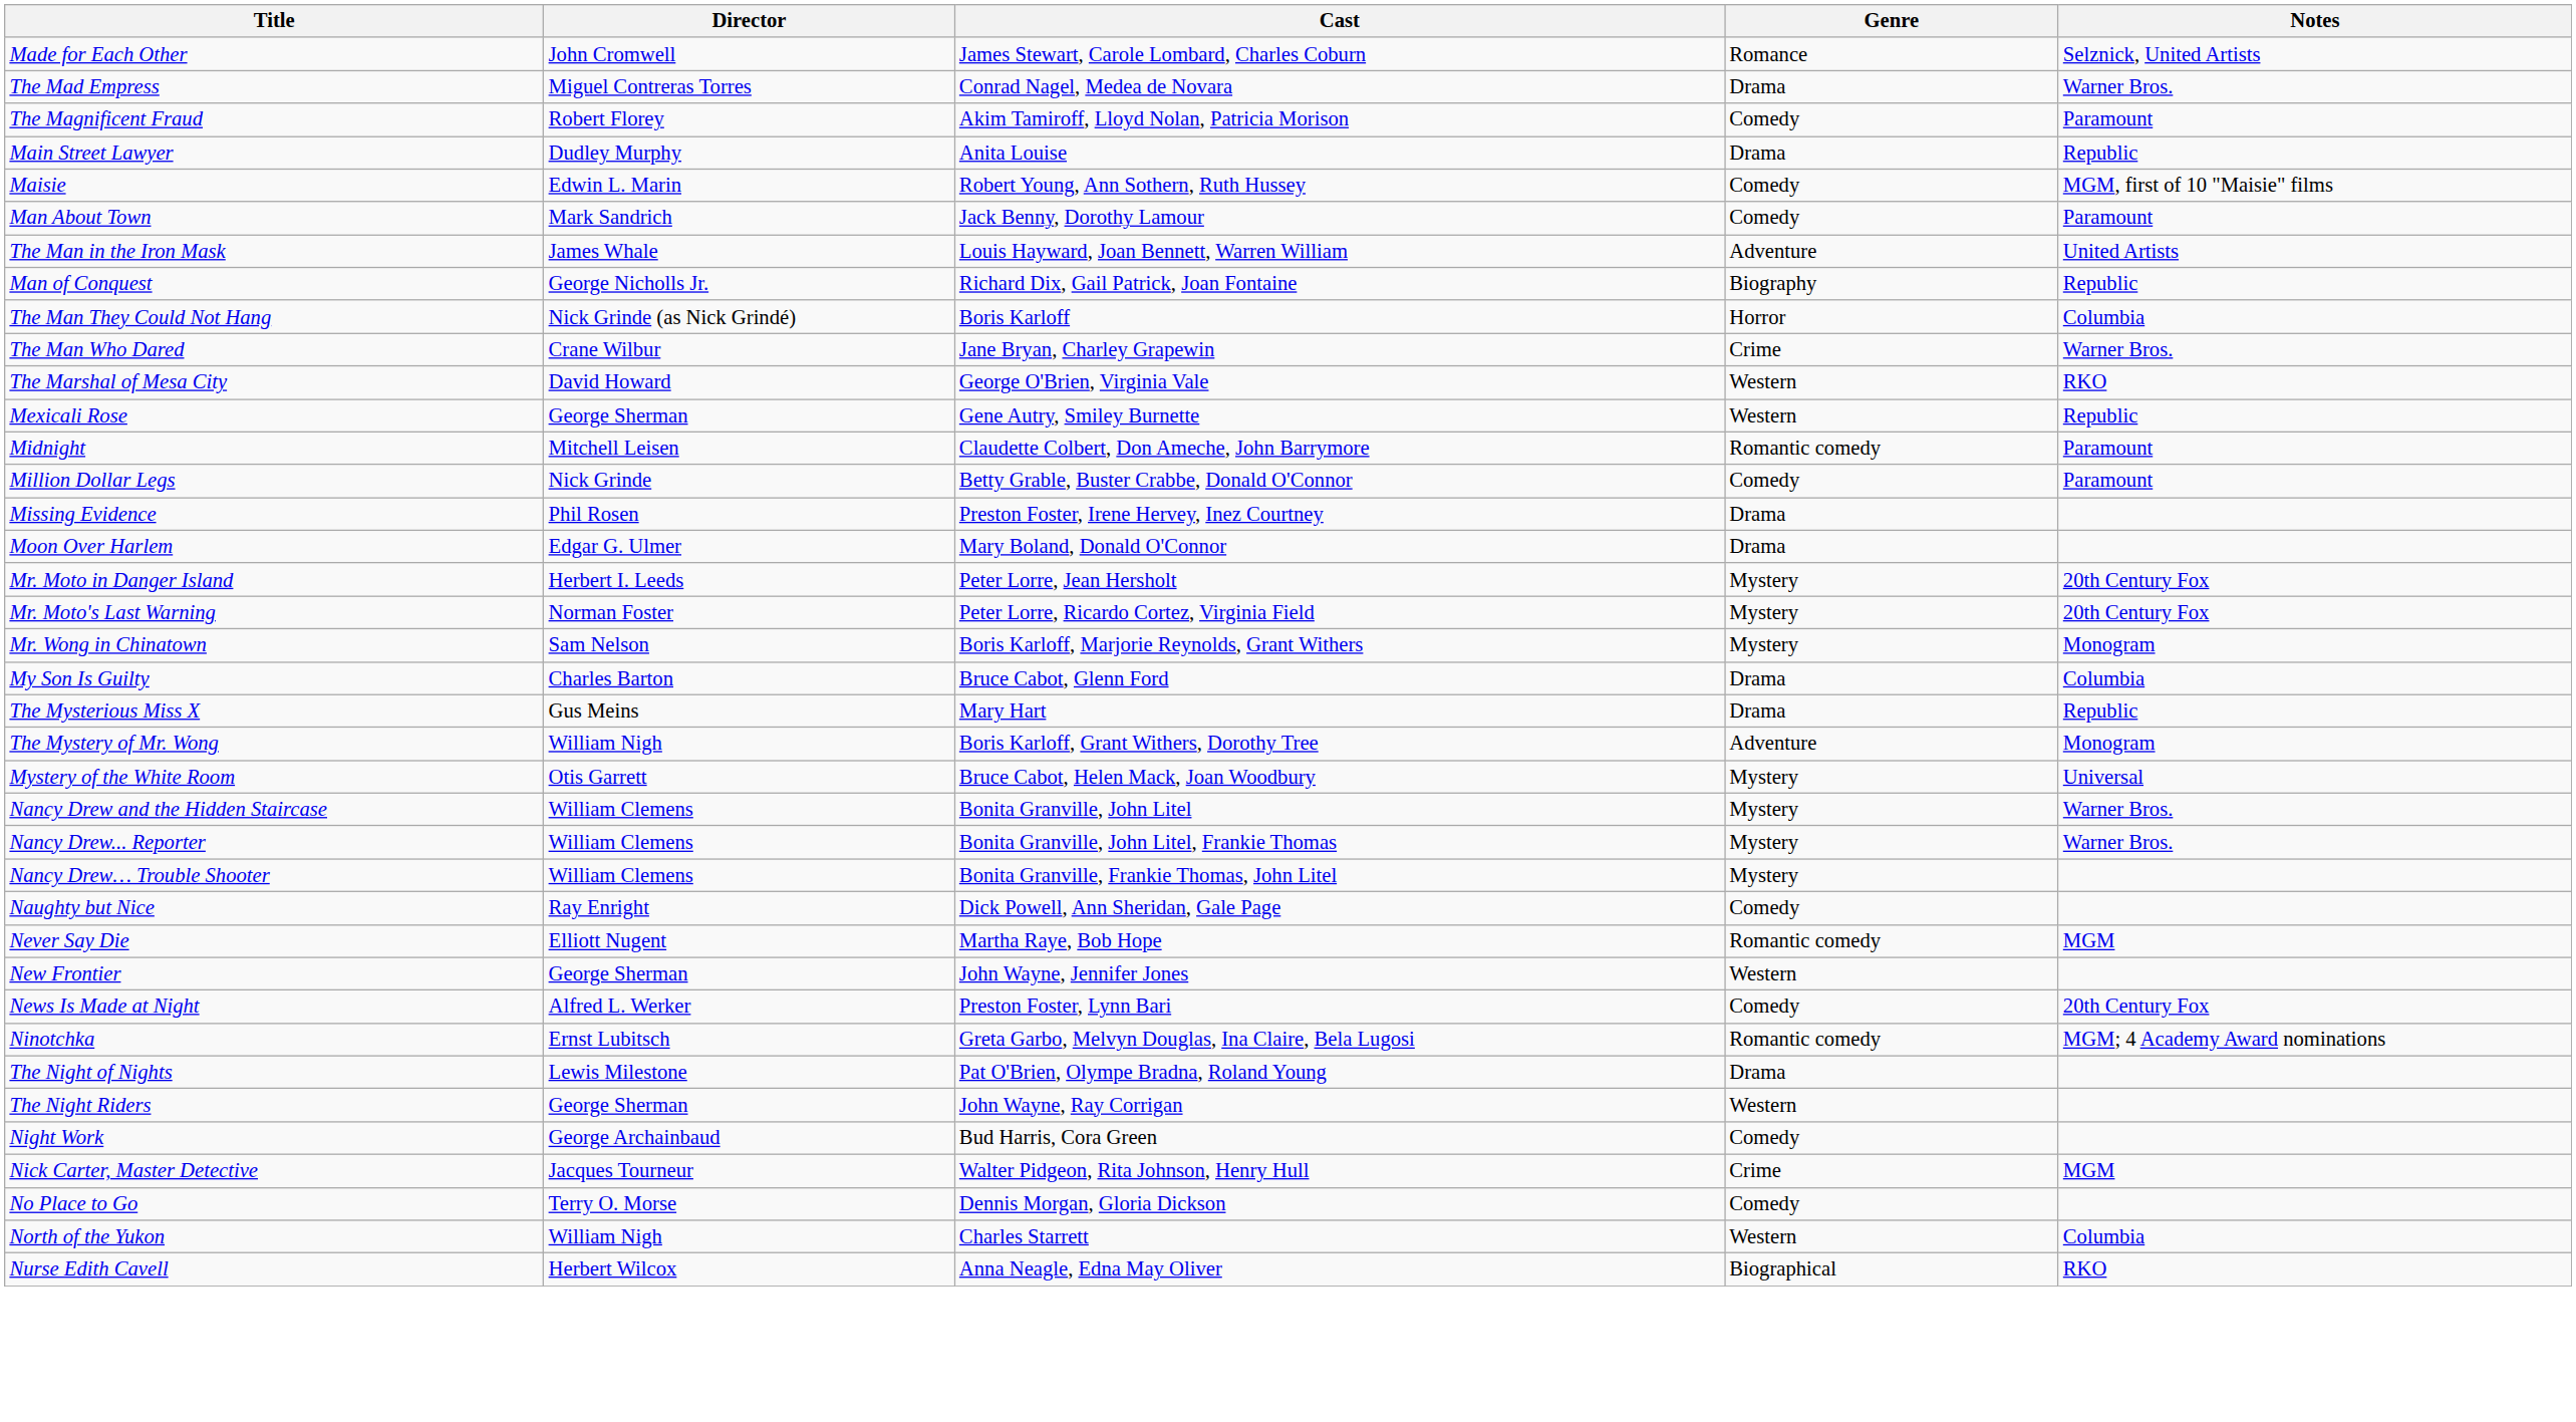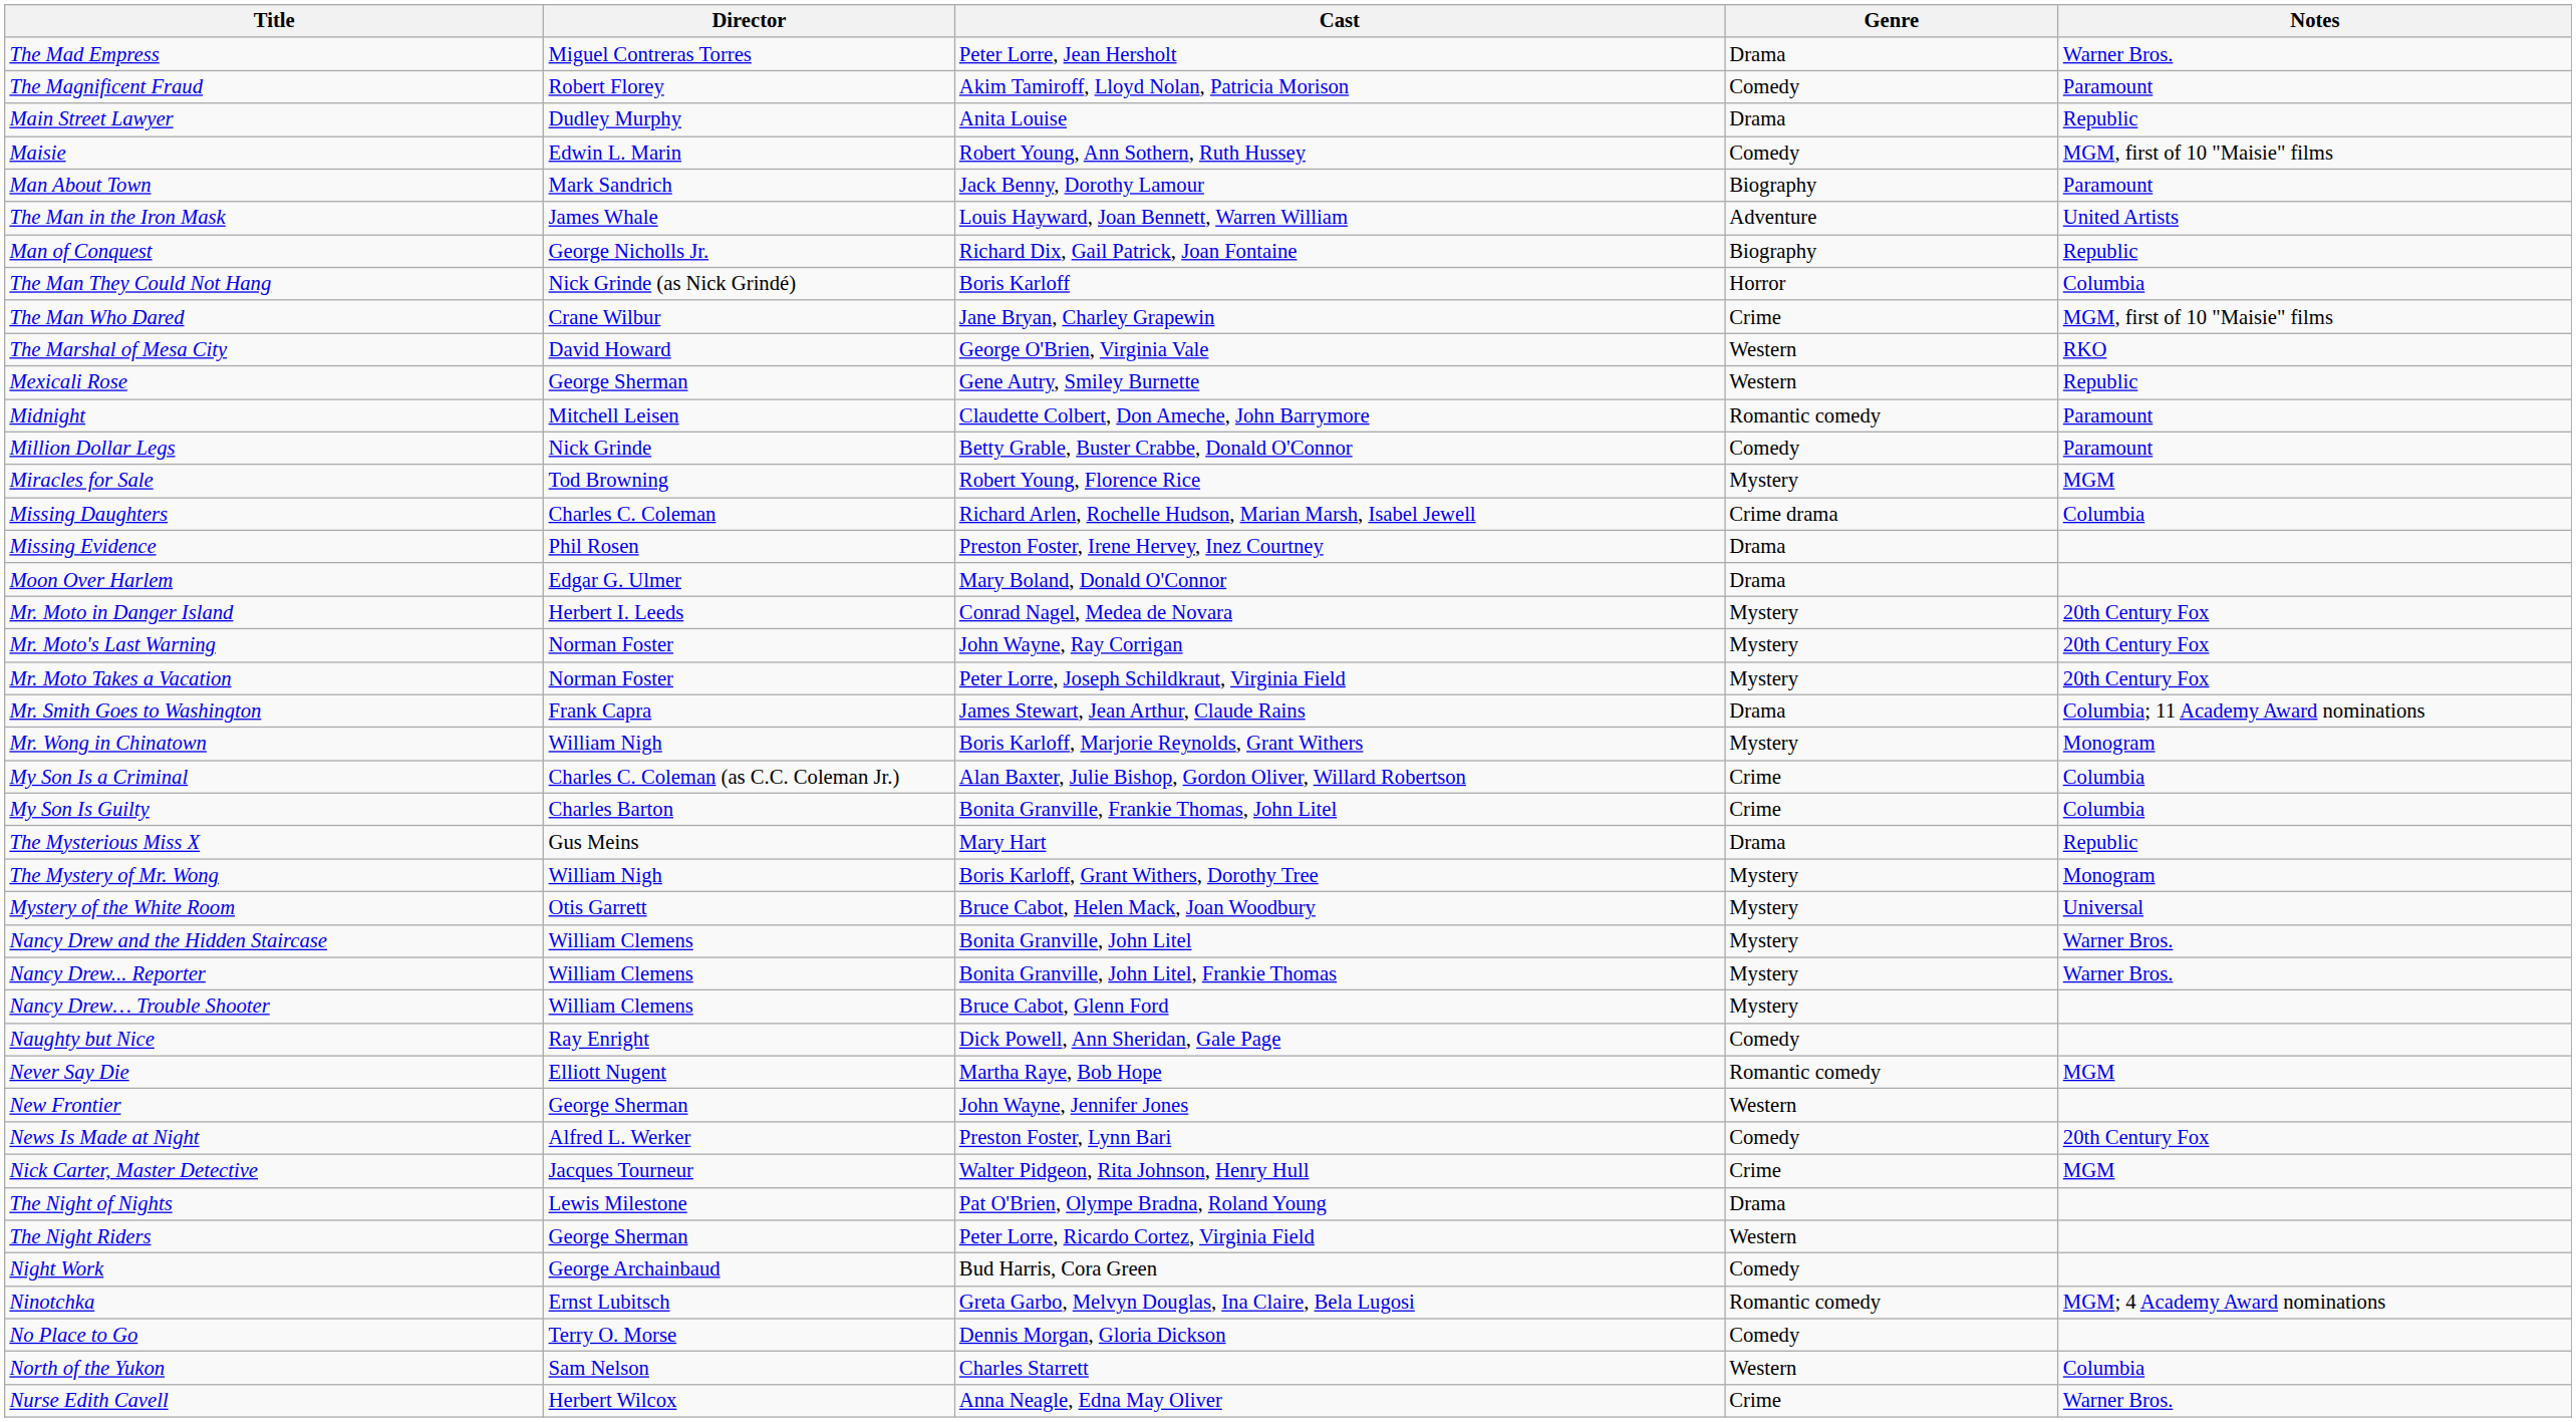- row: Made for Each Other | John Cromwell | James Stewart, Carole Lombard, Charles Coburn | Romance | Selznick, United Artists
The Mad Empress | Cast: Conrad Nagel, Medea de Novara -> Peter Lorre, Jean Hersholt
Man About Town | Genre: Comedy -> Biography
The Man Who Dared | Notes: Warner Bros. -> MGM, first of 10 "Maisie" films
+ row: Miracles for Sale | Tod Browning | Robert Young, Florence Rice | Mystery | MGM
+ row: Missing Daughters | Charles C. Coleman | Richard Arlen, Rochelle Hudson, Marian Marsh, Isabel Jewell | Crime drama | Columbia
Mr. Moto in Danger Island | Cast: Peter Lorre, Jean Hersholt -> Conrad Nagel, Medea de Novara
Mr. Moto's Last Warning | Cast: Peter Lorre, Ricardo Cortez, Virginia Field -> John Wayne, Ray Corrigan
+ row: Mr. Moto Takes a Vacation | Norman Foster | Peter Lorre, Joseph Schildkraut, Virginia Field | Mystery | 20th Century Fox
+ row: Mr. Smith Goes to Washington | Frank Capra | James Stewart, Jean Arthur, Claude Rains | Drama | Columbia; 11 Academy Award nominations
Mr. Wong in Chinatown | Director: Sam Nelson -> William Nigh
+ row: My Son Is a Criminal | Charles C. Coleman (as C.C. Coleman Jr.) | Alan Baxter, Julie Bishop, Gordon Oliver, Willard Robertson | Crime | Columbia
My Son Is Guilty | Cast: Bruce Cabot, Glenn Ford -> Bonita Granville, Frankie Thomas, John Litel
My Son Is Guilty | Genre: Drama -> Crime
The Mystery of Mr. Wong | Genre: Adventure -> Mystery
Nancy Drew… Trouble Shooter | Cast: Bonita Granville, Frankie Thomas, John Litel -> Bruce Cabot, Glenn Ford
rows swapped: Nick Carter, Master Detective <-> Ninotchka
The Night Riders | Cast: John Wayne, Ray Corrigan -> Peter Lorre, Ricardo Cortez, Virginia Field
North of the Yukon | Director: William Nigh -> Sam Nelson
Nurse Edith Cavell | Genre: Biographical -> Crime
Nurse Edith Cavell | Notes: RKO -> Warner Bros.
